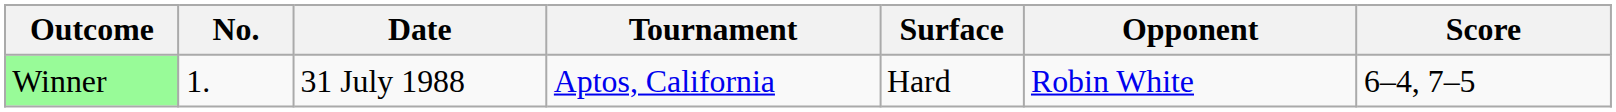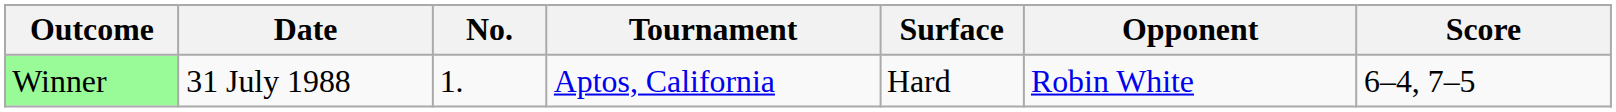columns swapped: No. <-> Date
